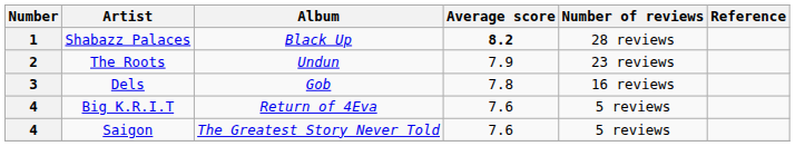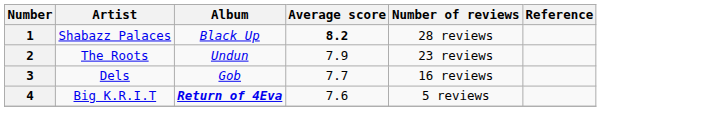Dels | Average score: 7.8 -> 7.7
Big K.R.I.T | Album: normal -> bold
- row: 4 | Saigon | The Greatest Story Never Told | 7.6 | 5 reviews
